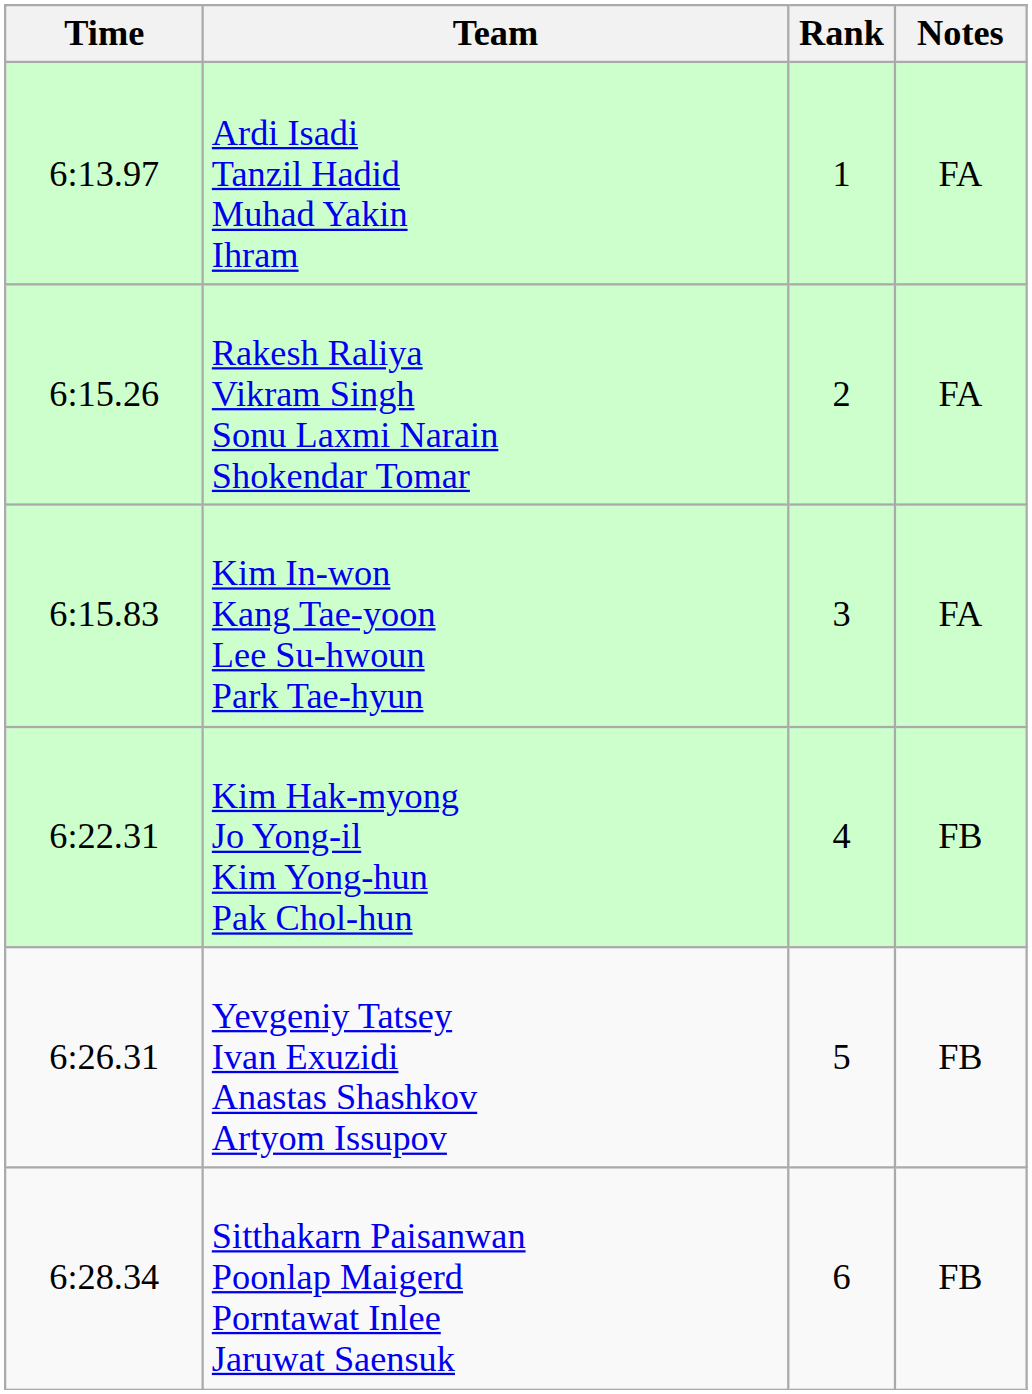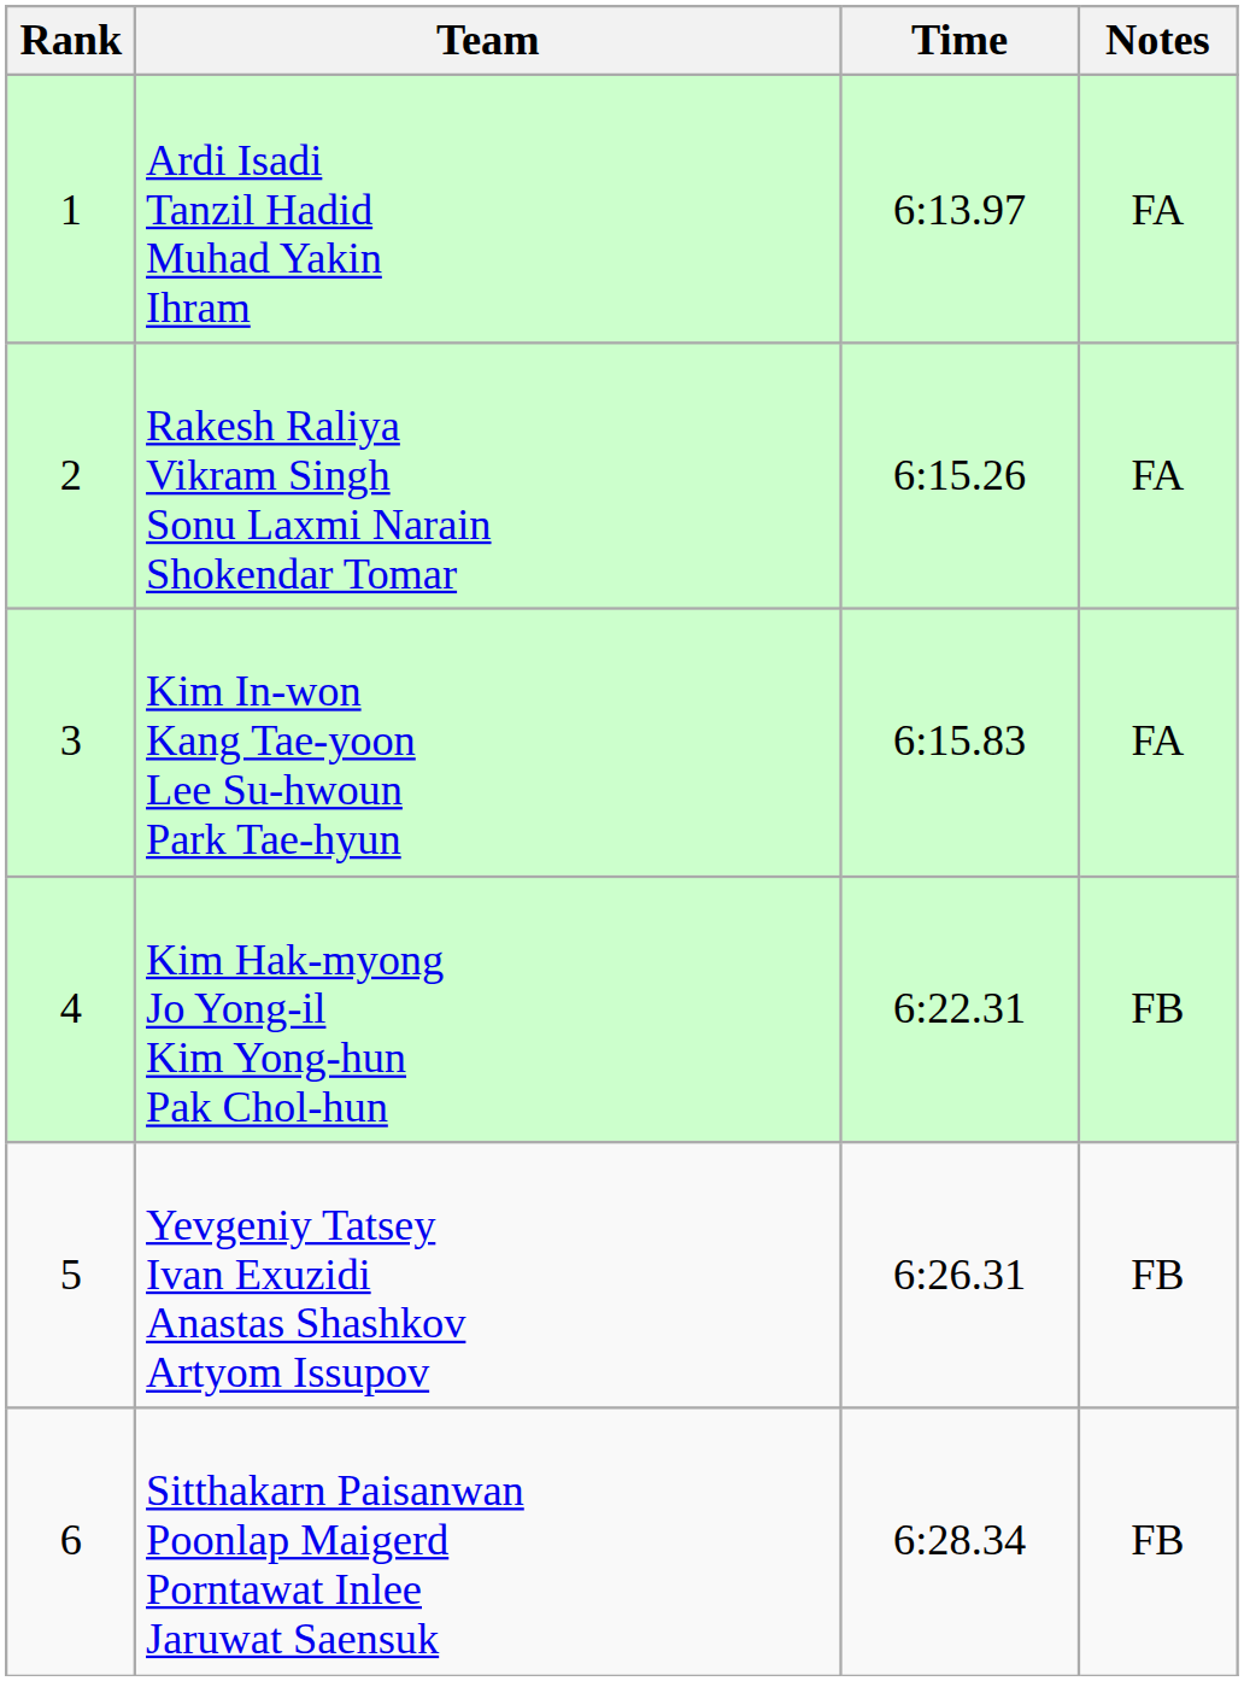columns swapped: Rank <-> Time
